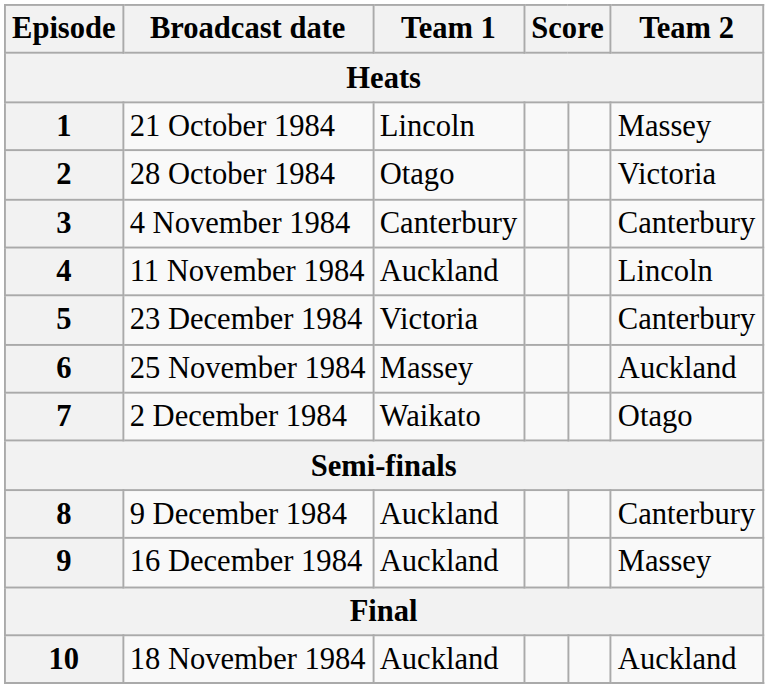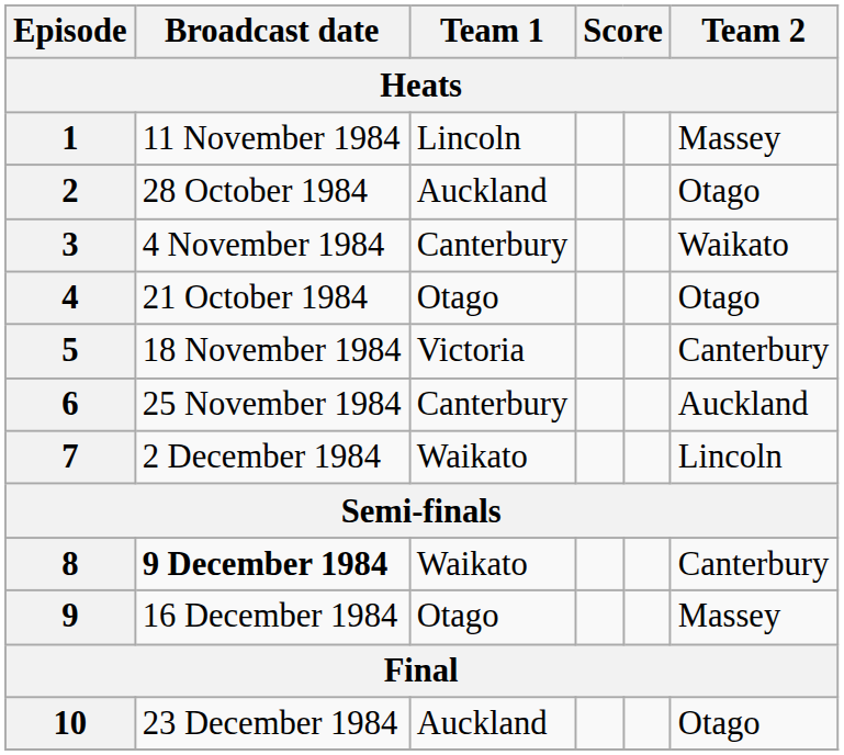1 | Broadcast date: 21 October 1984 -> 11 November 1984
2 | Team 1: Otago -> Auckland
2 | Team 2: Victoria -> Otago
3 | Team 2: Canterbury -> Waikato
4 | Broadcast date: 11 November 1984 -> 21 October 1984
4 | Team 1: Auckland -> Otago
4 | Team 2: Lincoln -> Otago
5 | Broadcast date: 23 December 1984 -> 18 November 1984
6 | Team 1: Massey -> Canterbury
7 | Team 2: Otago -> Lincoln
8 | Broadcast date: normal -> bold
8 | Team 1: Auckland -> Waikato
9 | Team 1: Auckland -> Otago
10 | Broadcast date: 18 November 1984 -> 23 December 1984
10 | Team 2: Auckland -> Otago
